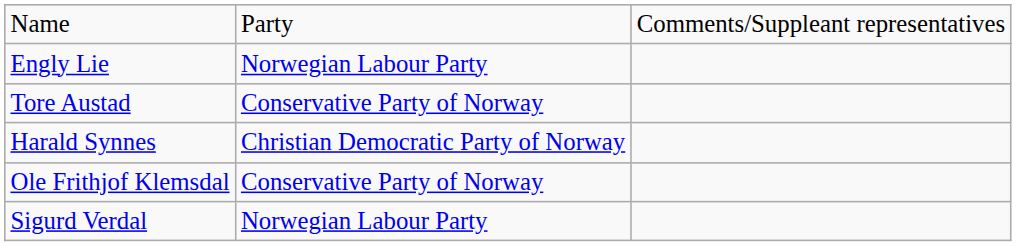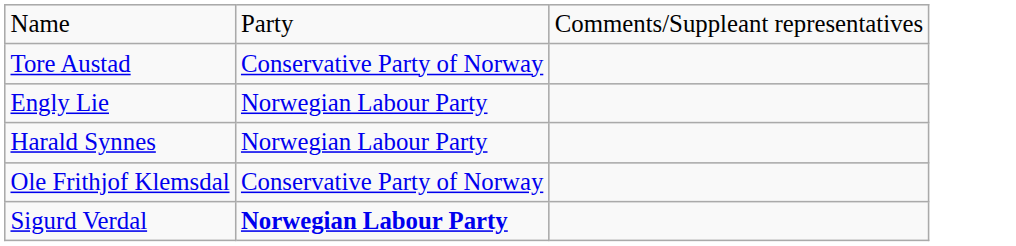rows swapped: Tore Austad <-> Engly Lie
Harald Synnes | column 2: Christian Democratic Party of Norway -> Norwegian Labour Party
Sigurd Verdal | column 2: normal -> bold
